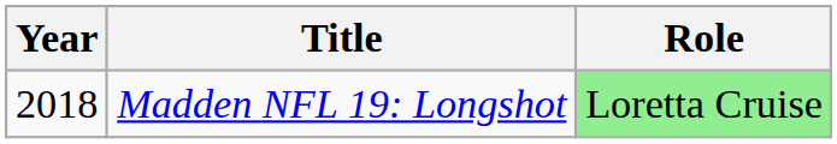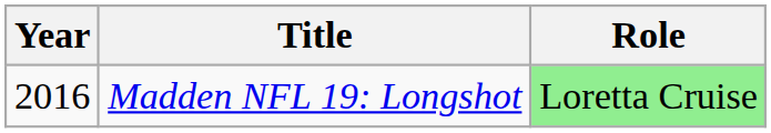Madden NFL 19: Longshot | Year: 2018 -> 2016
